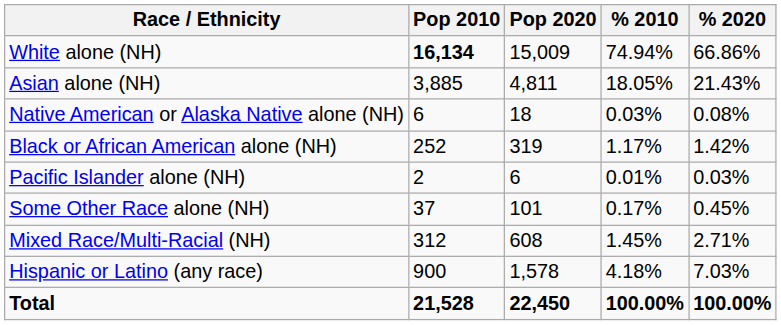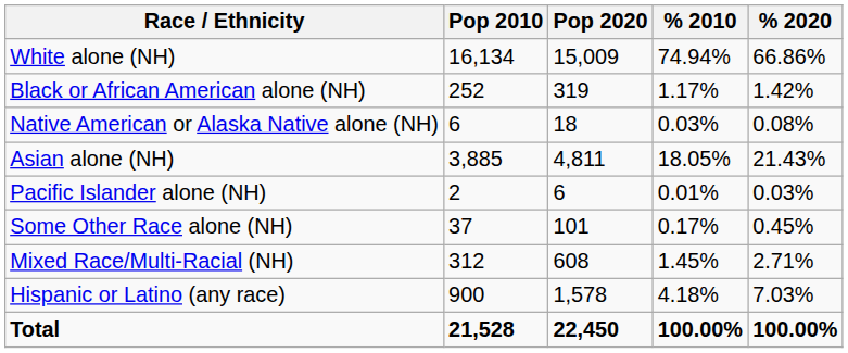White alone (NH) | Pop 2010: bold -> normal
rows swapped: Black or African American alone (NH) <-> Asian alone (NH)
